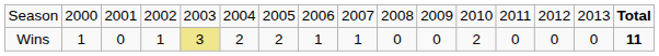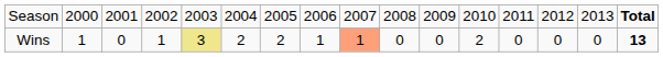Wins | column 9: no background -> lightsalmon background
Wins | column 16: 11 -> 13
